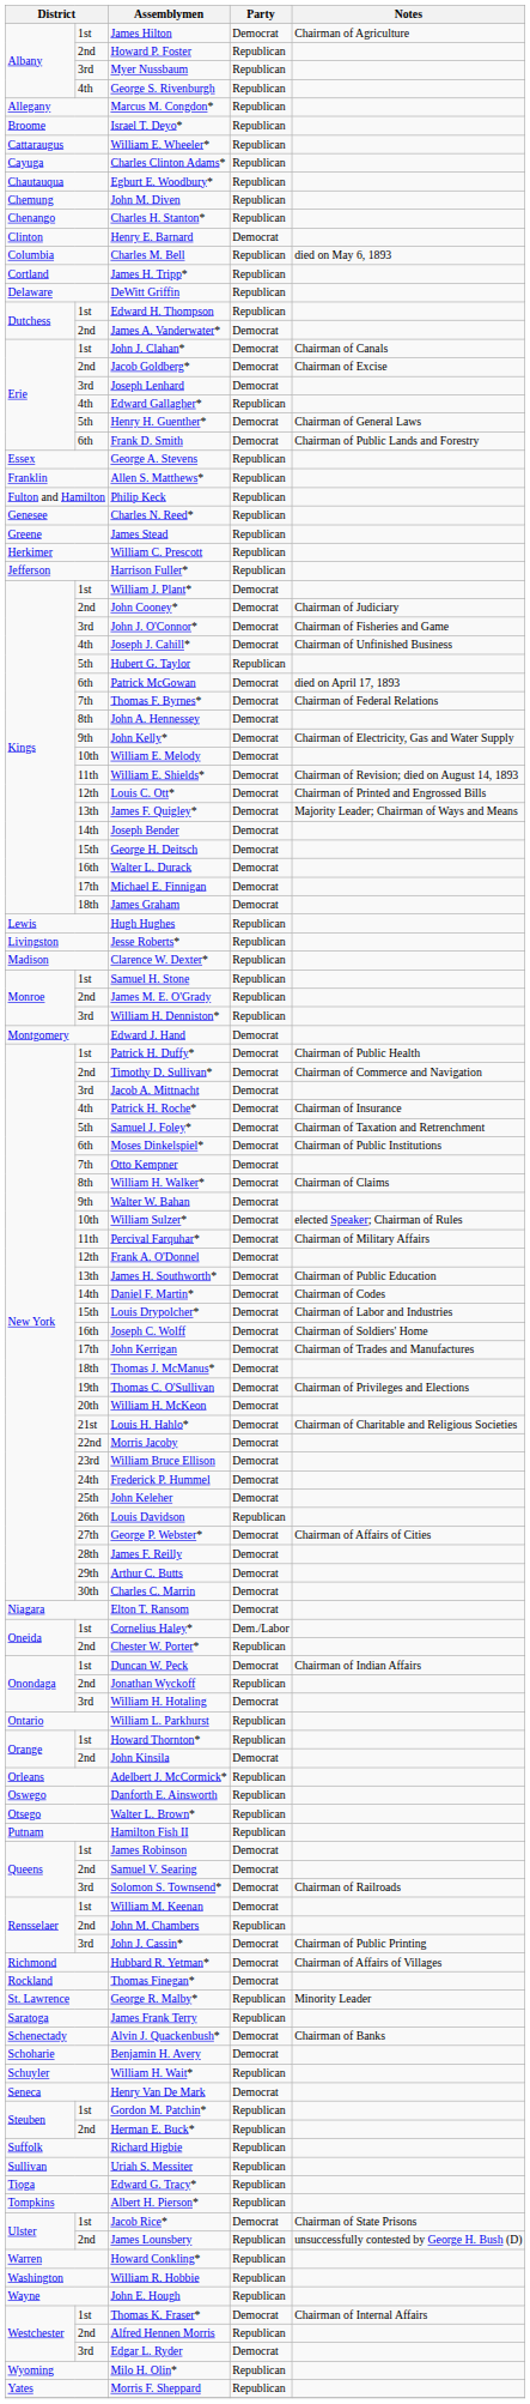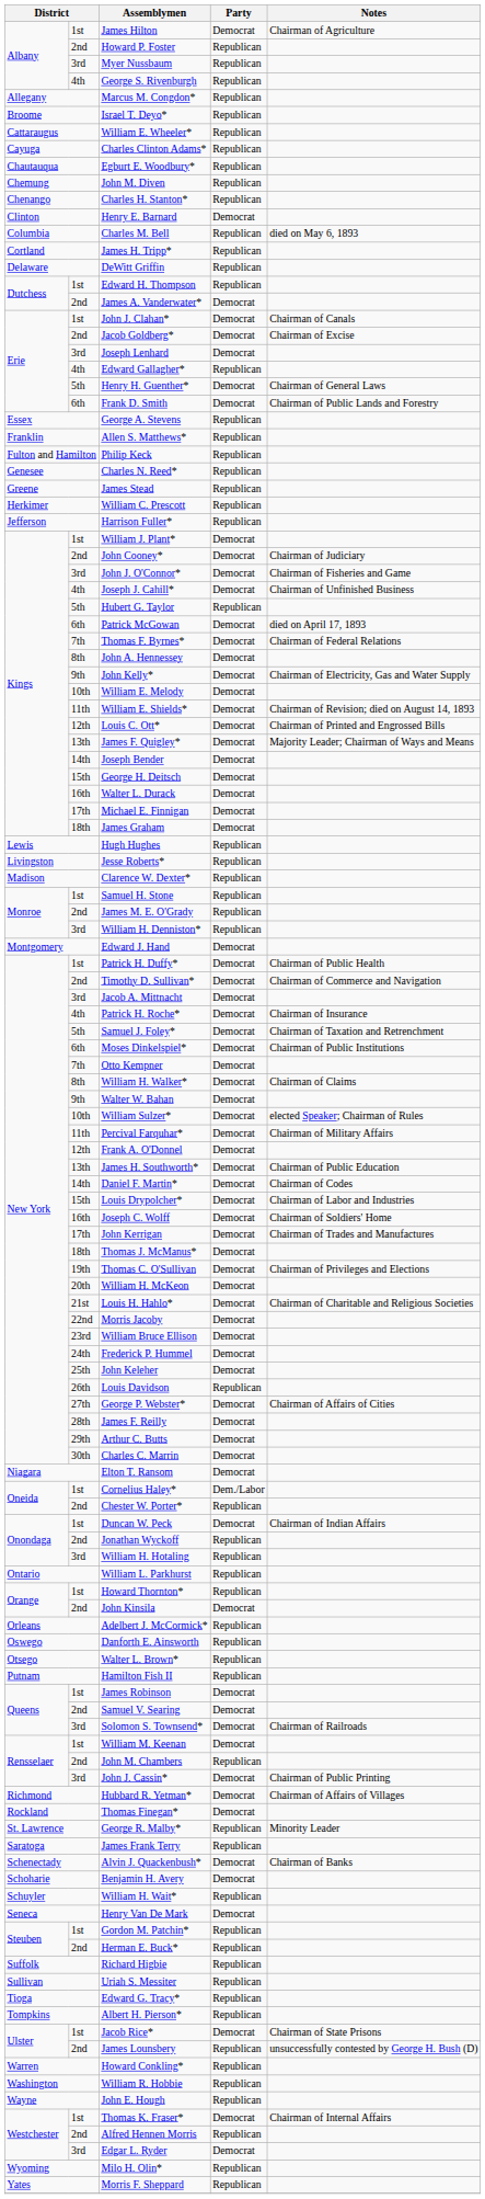William H. Hotaling | Party: Democrat -> Republican
